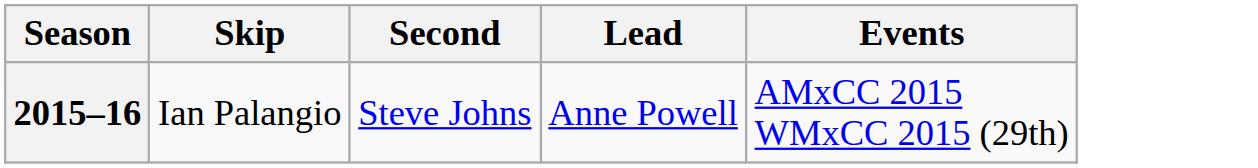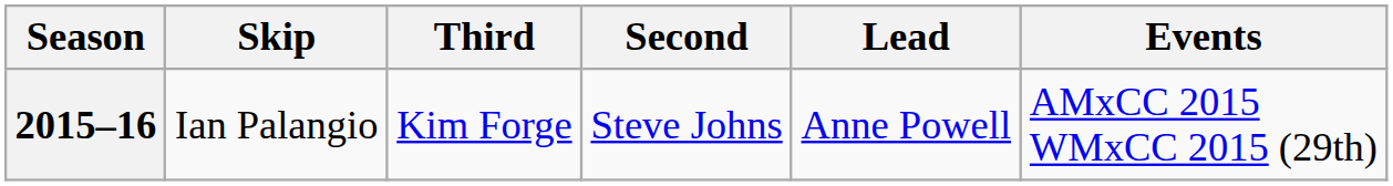+ column: Third | Kim Forge
